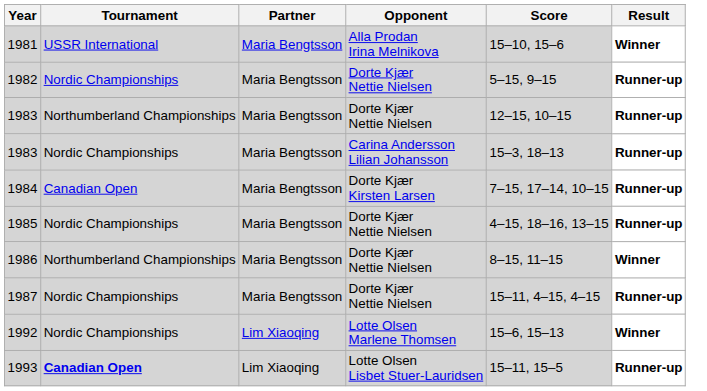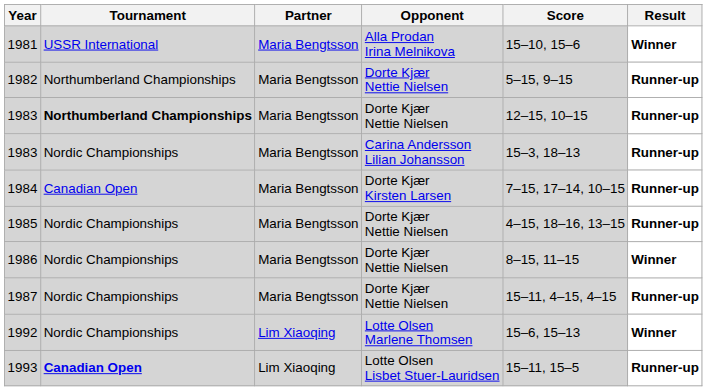1982 | Tournament: Nordic Championships -> Northumberland Championships
1983 / Dorte Kjær Nettie Nielsen | Tournament: normal -> bold
1986 | Tournament: Northumberland Championships -> Nordic Championships
